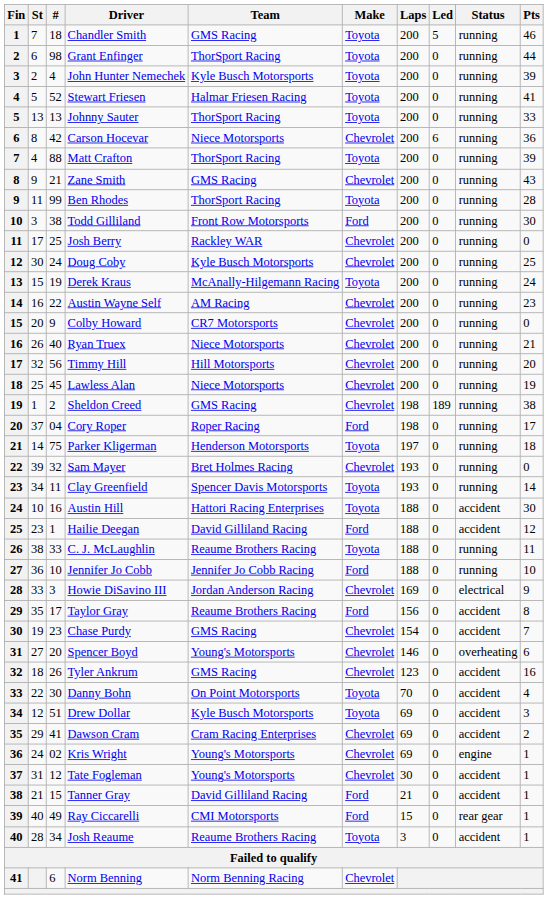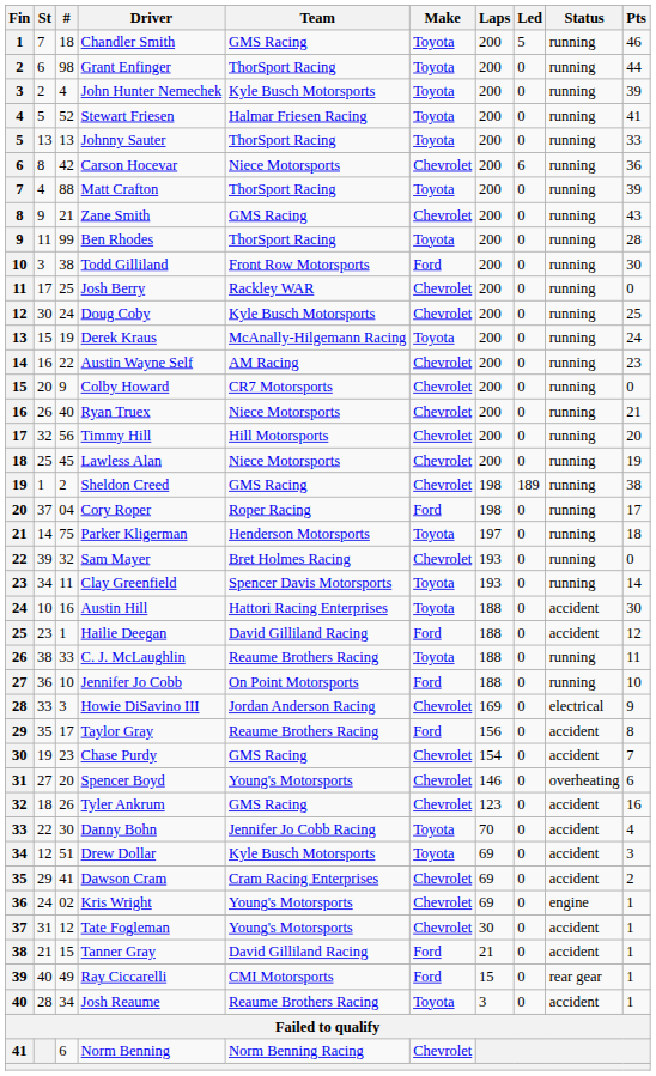Jennifer Jo Cobb | Team: Jennifer Jo Cobb Racing -> On Point Motorsports
Danny Bohn | Team: On Point Motorsports -> Jennifer Jo Cobb Racing
